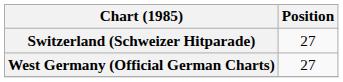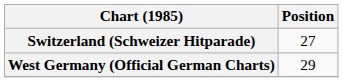West Germany (Official German Charts) | Position: 27 -> 29
